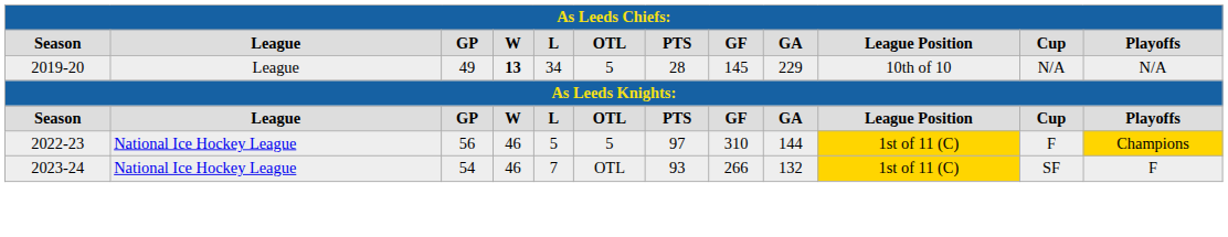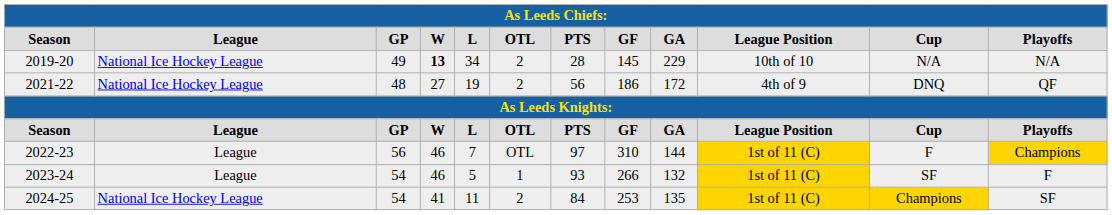2019-20 | column 2: League -> National Ice Hockey League
2019-20 | column 6: 5 -> 2
+ row: 2021-22 | National Ice Hockey League | 48 | 27 | 19 | 2 | 56 | 186 | 172 | 4th of 9 | DNQ | QF
2022-23 | column 2: National Ice Hockey League -> League
2022-23 | column 5: 5 -> 7
2022-23 | column 6: 5 -> OTL
2023-24 | column 2: National Ice Hockey League -> League
2023-24 | column 5: 7 -> 5
2023-24 | column 6: OTL -> 1
+ row: 2024-25 | National Ice Hockey League | 54 | 41 | 11 | 2 | 84 | 253 | 135 | 1st of 11 (C) | Champions | SF
